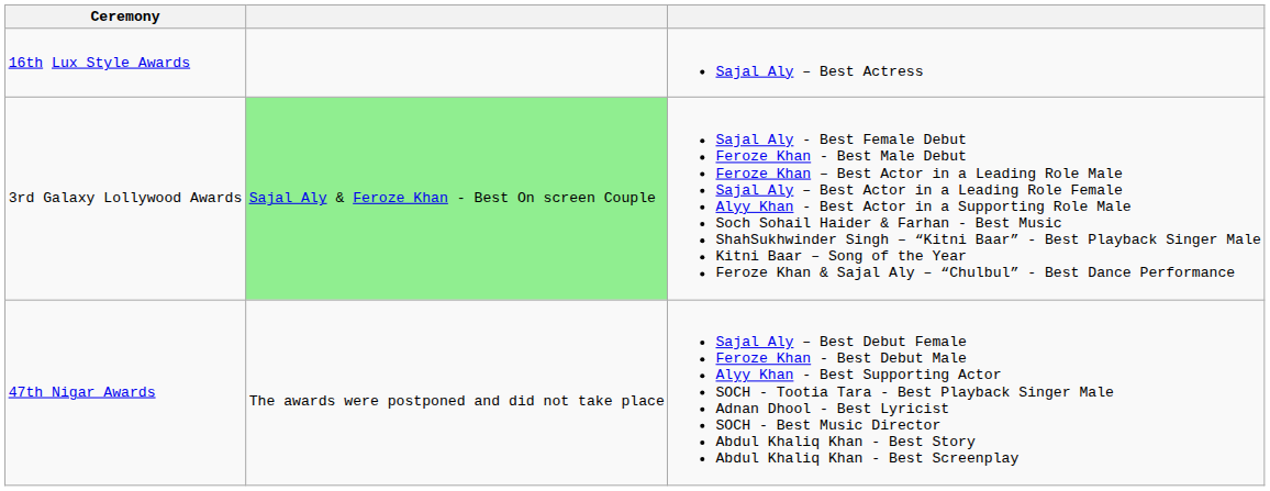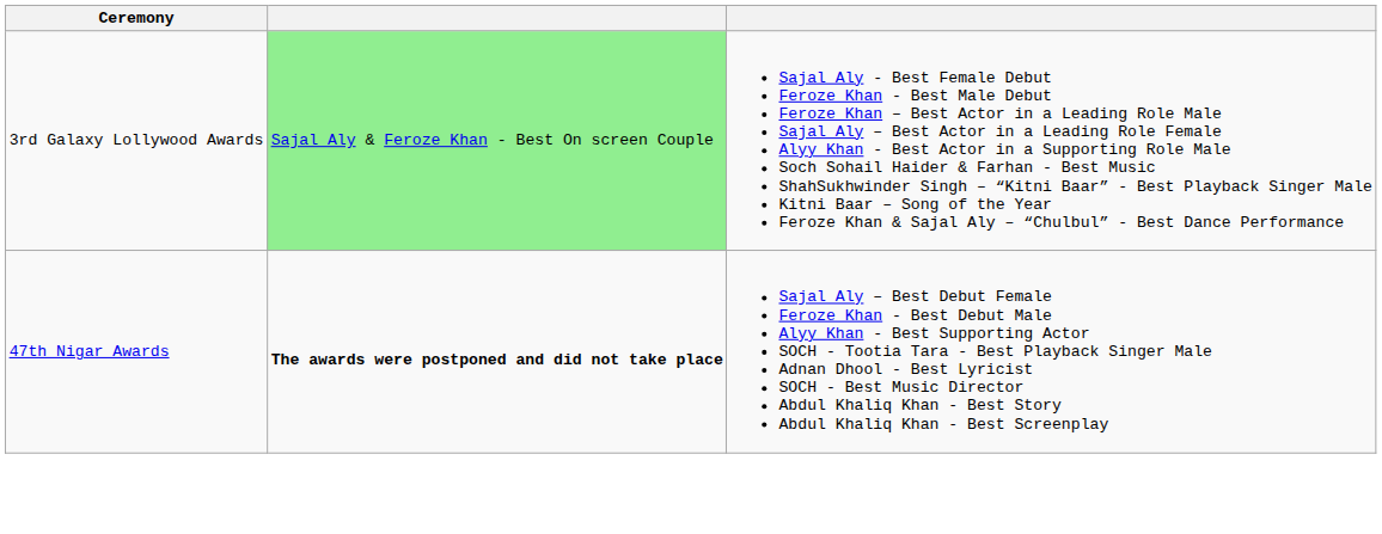- row: 16th Lux Style Awards | Sajal Aly – Best Actress
47th Nigar Awards | column 2: normal -> bold
